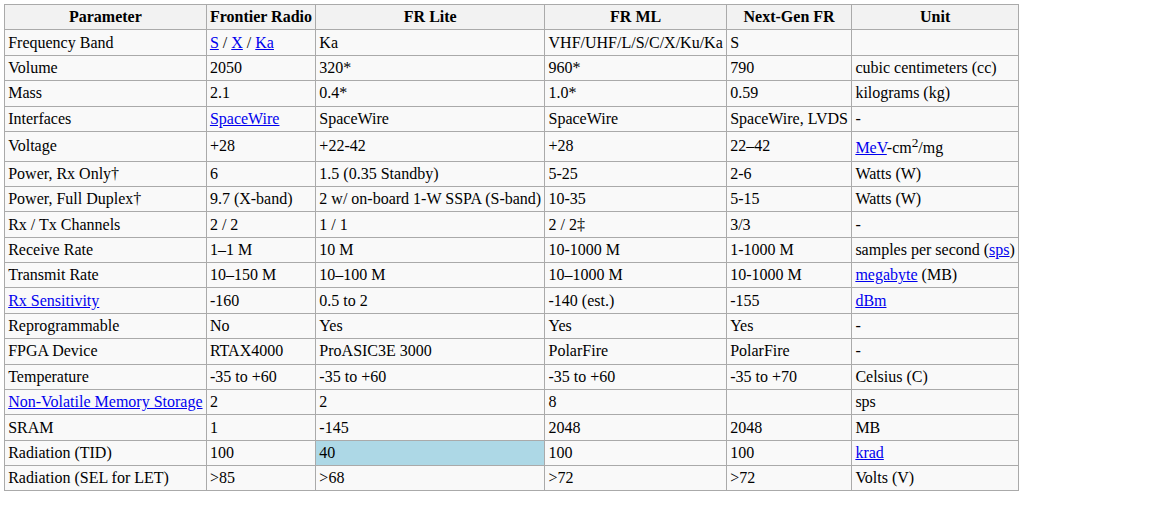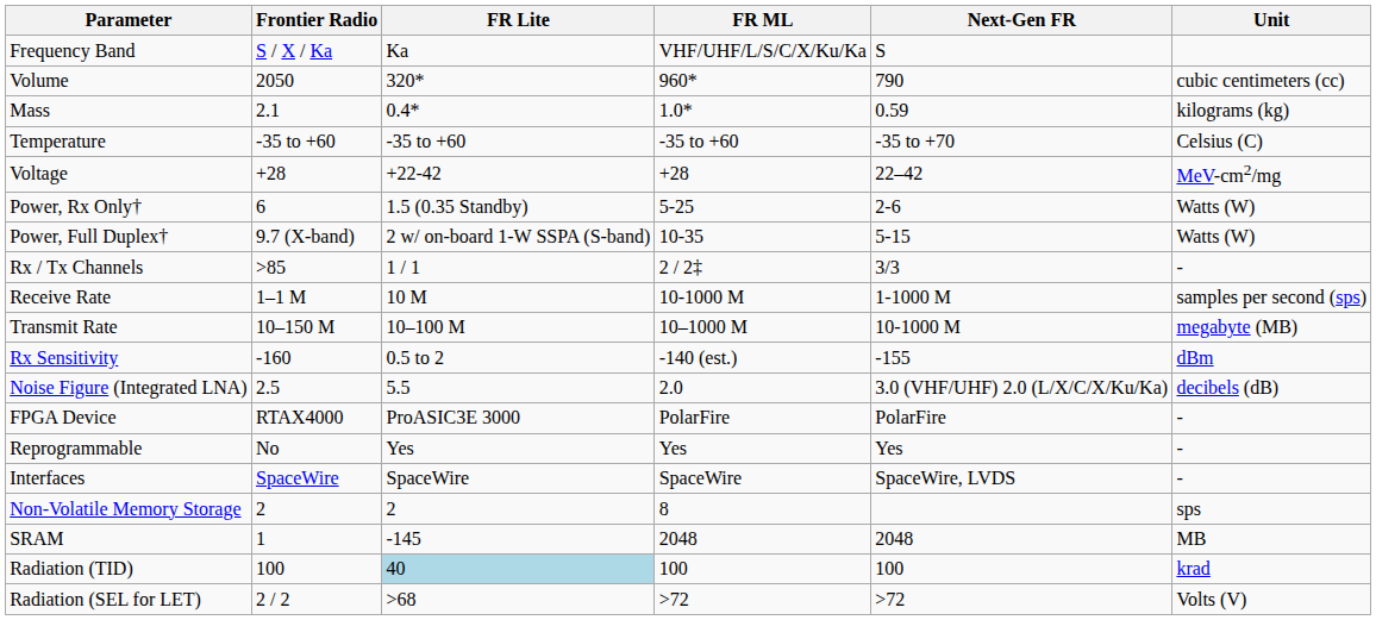rows swapped: Temperature <-> Interfaces
Rx / Tx Channels | Frontier Radio: 2 / 2 -> >85
+ row: Noise Figure (Integrated LNA) | 2.5 | 5.5 | 2.0 | 3.0 (VHF/UHF) 2.0 (L/X/C/X/Ku/Ka) | decibels (dB)
rows swapped: FPGA Device <-> Reprogrammable
Radiation (SEL for LET) | Frontier Radio: >85 -> 2 / 2
